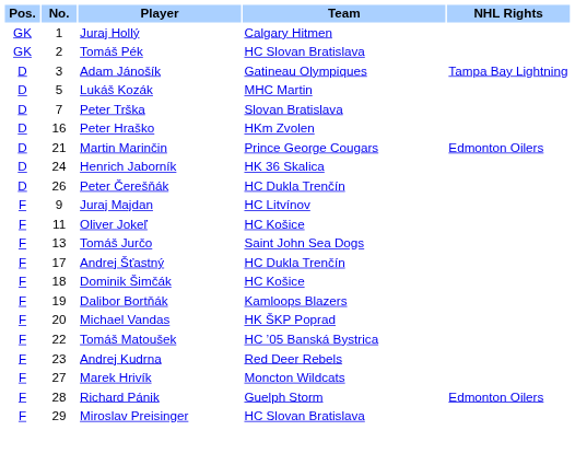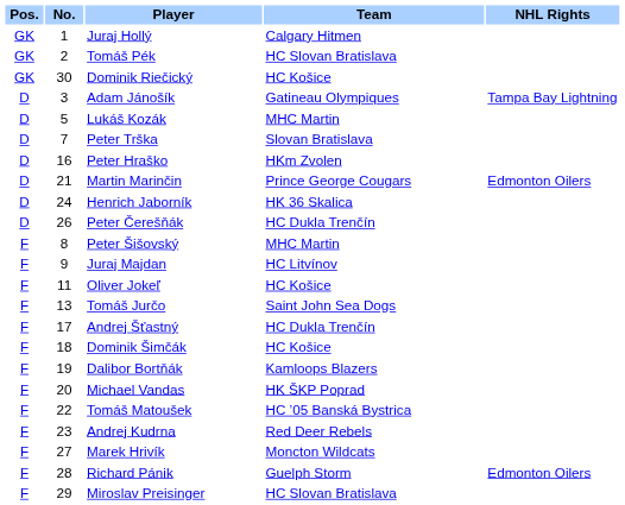+ row: GK | 30 | Dominik Riečický | HC Košice
+ row: F | 8 | Peter Šišovský | MHC Martin
